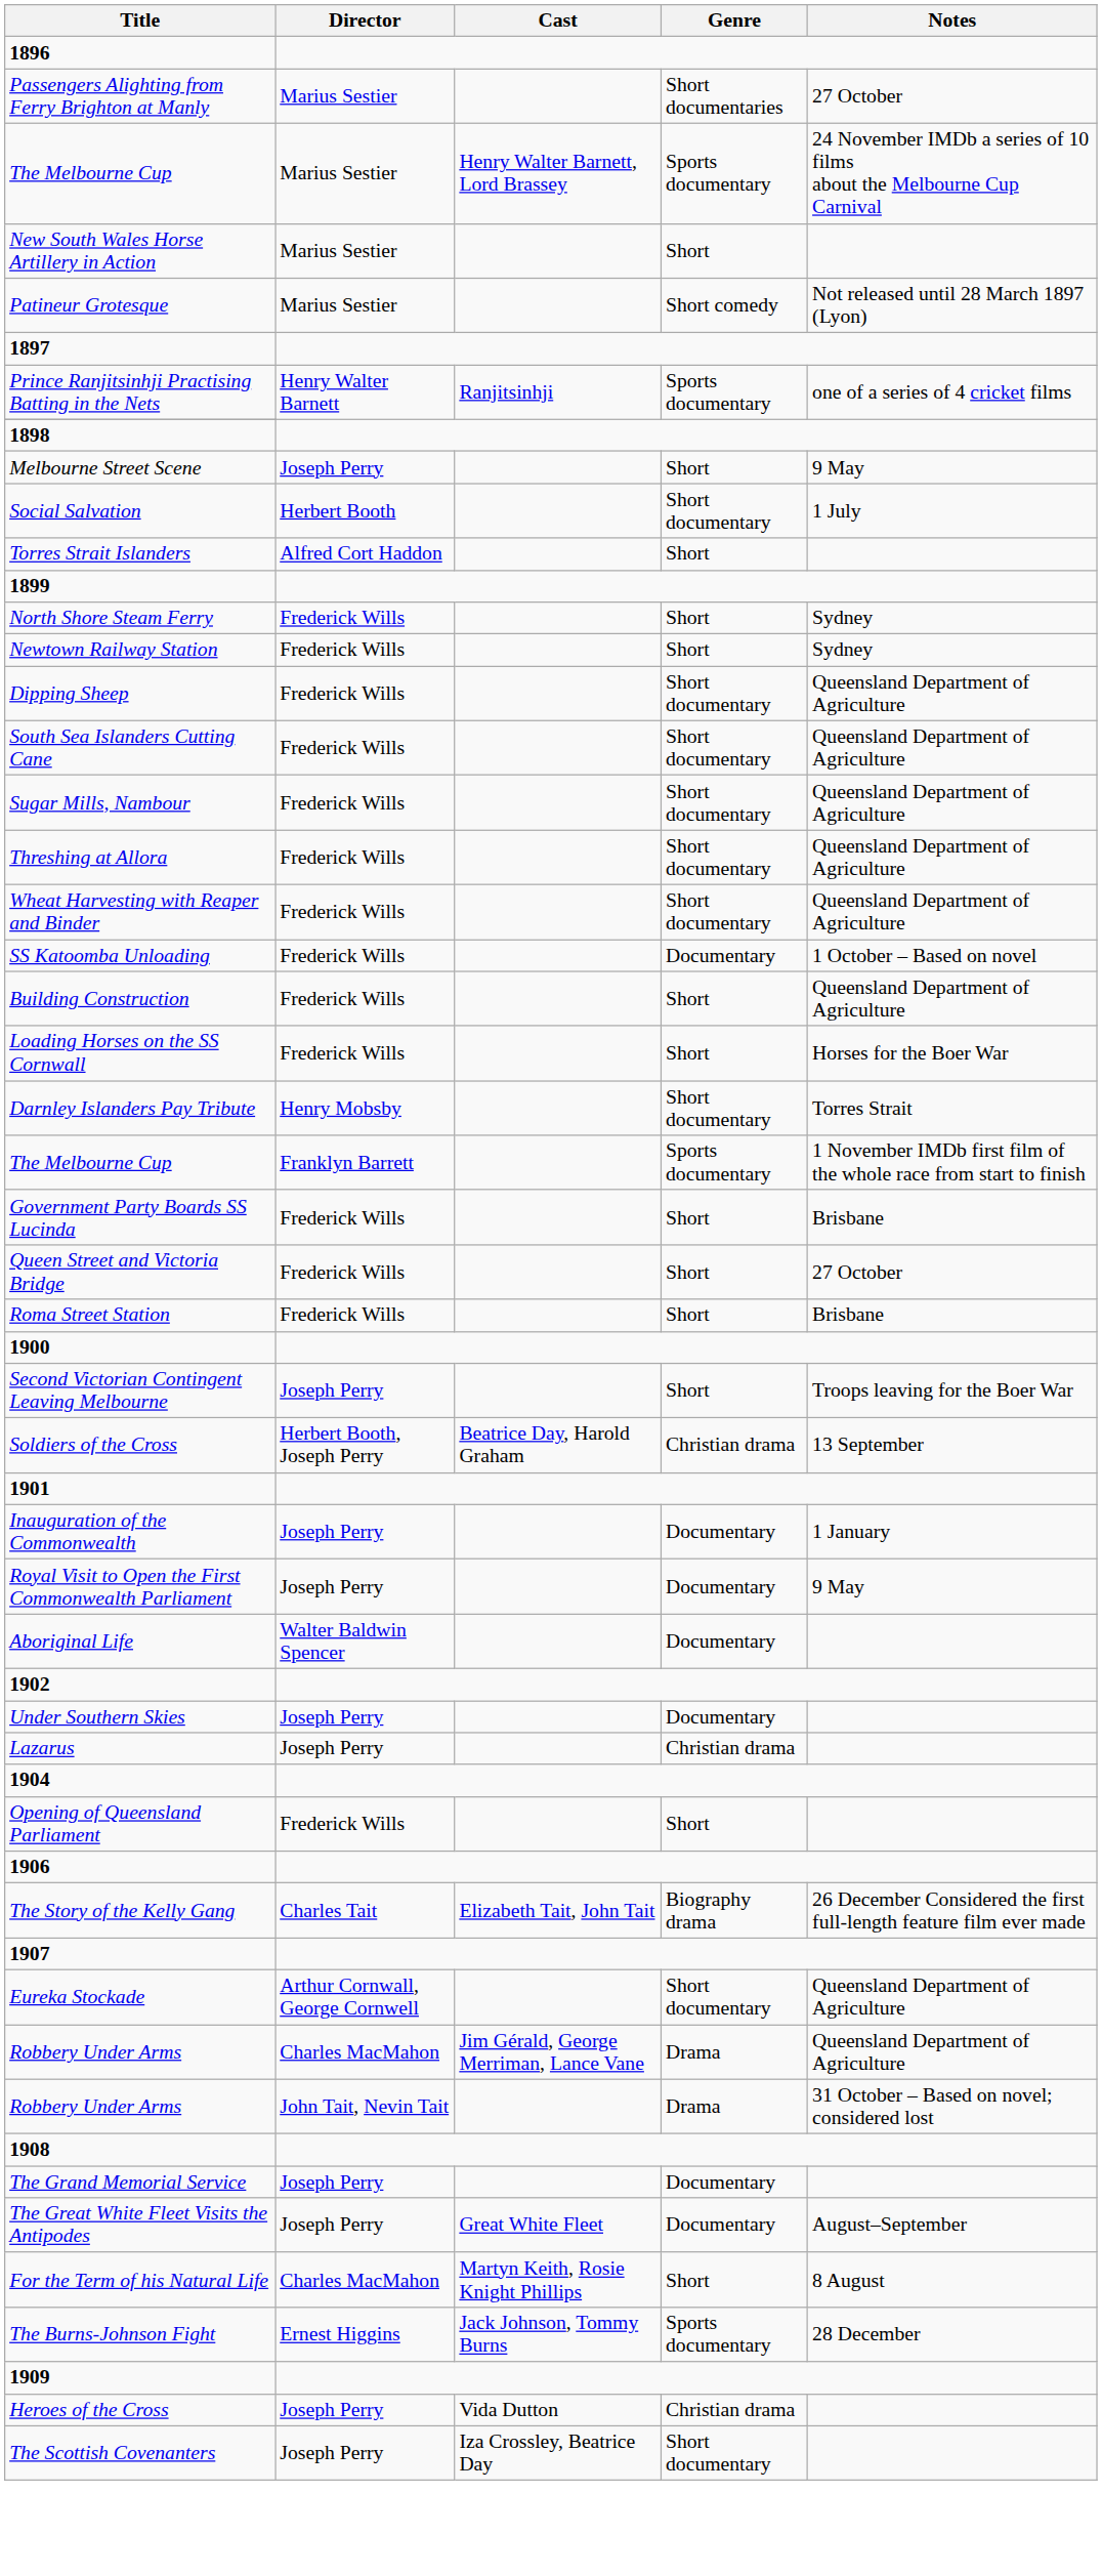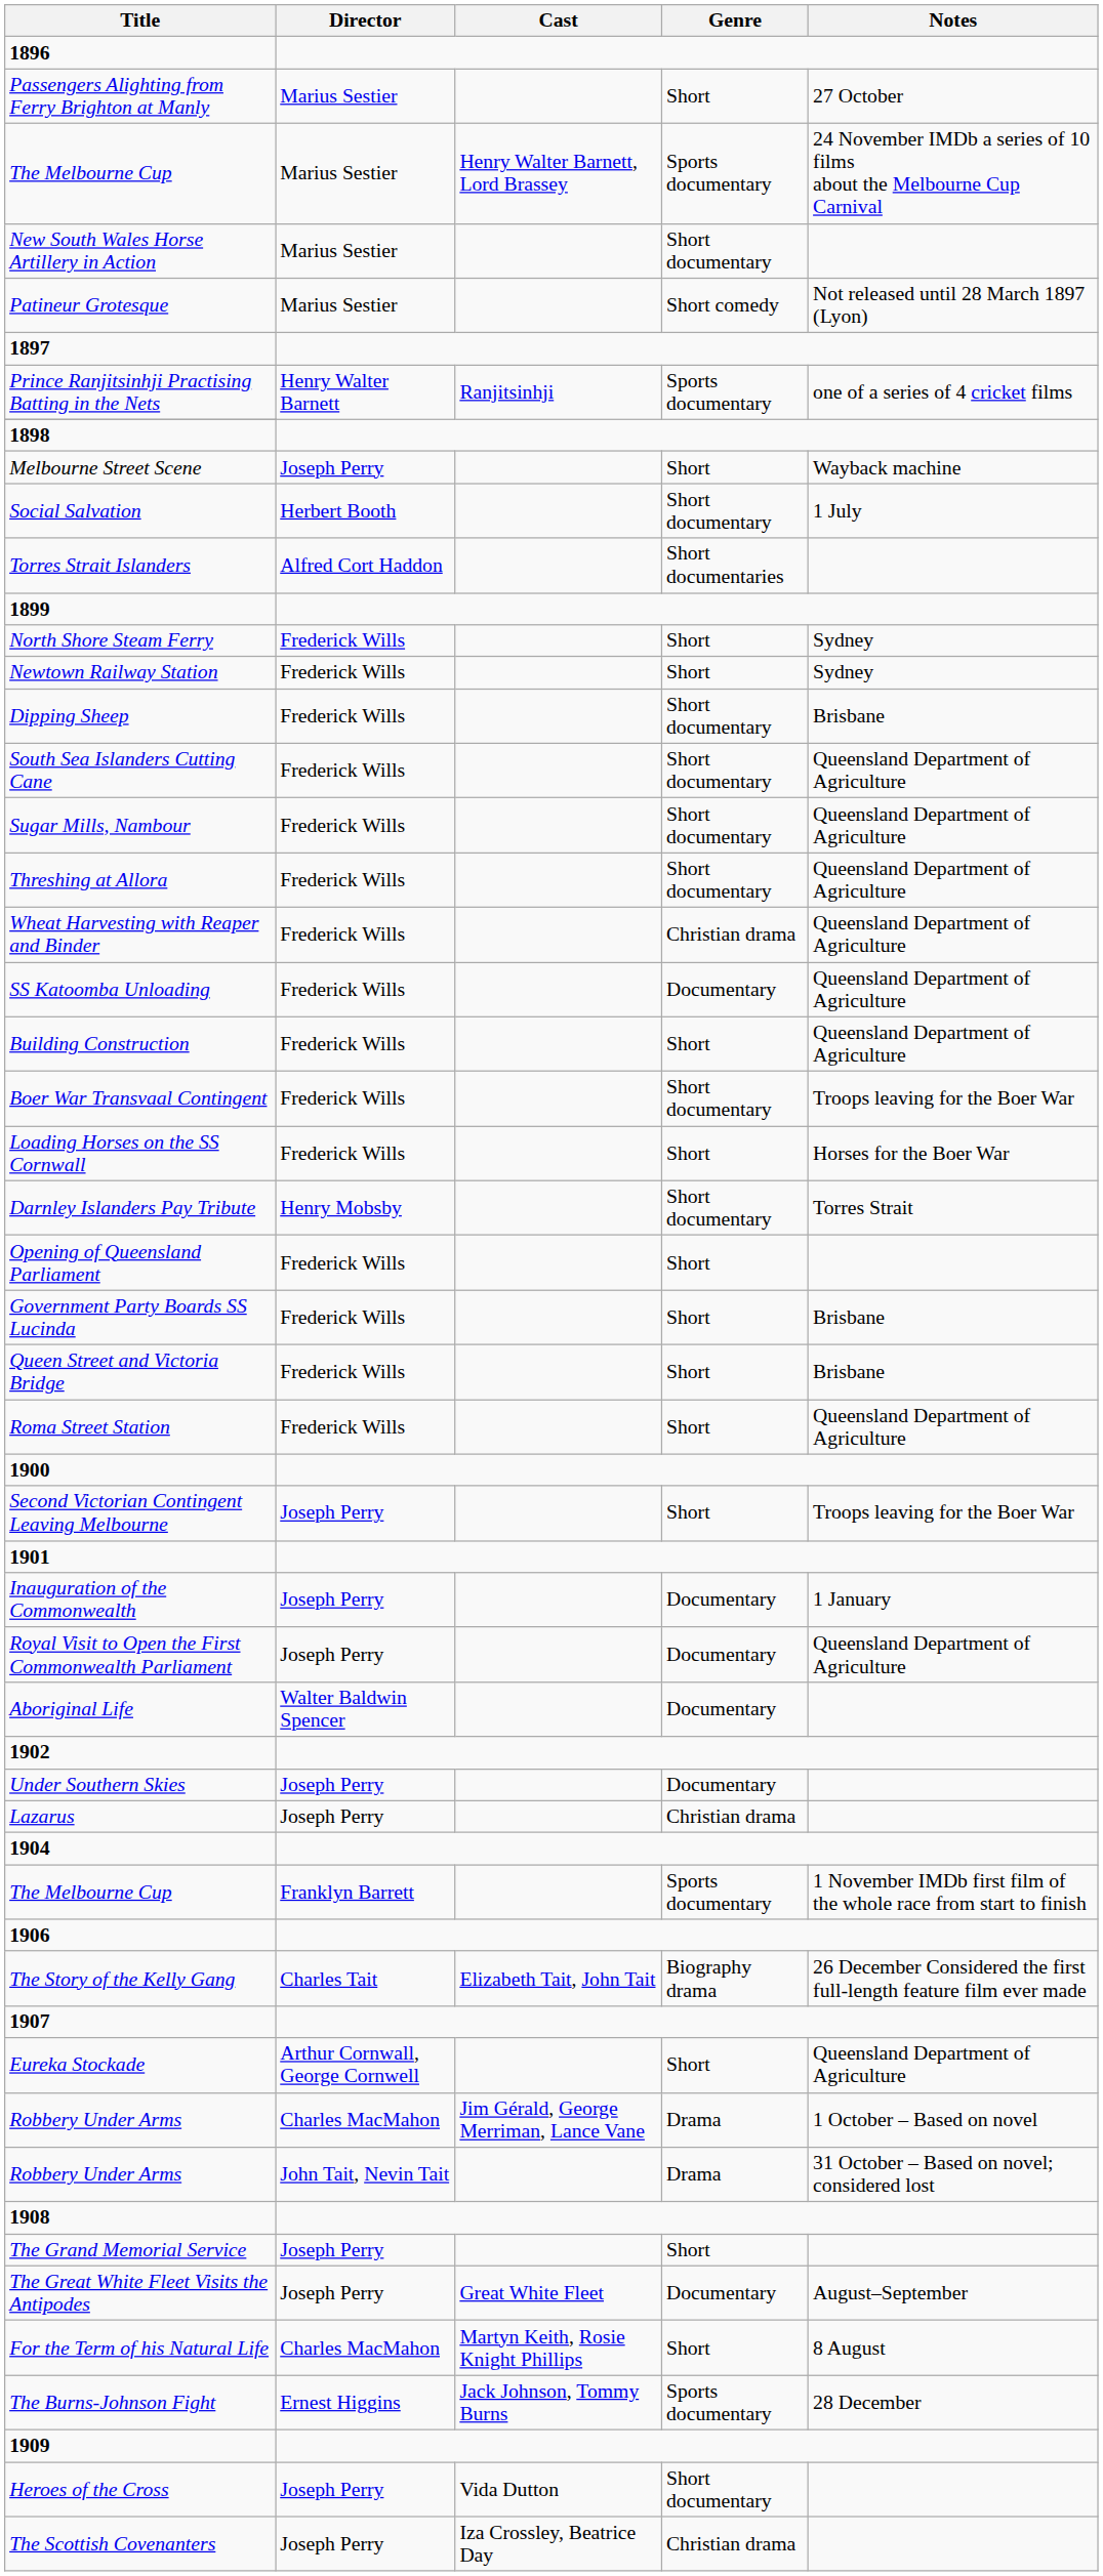Passengers Alighting from Ferry Brighton at Manly | Genre: Short documentaries -> Short
New South Wales Horse Artillery in Action | Genre: Short -> Short documentary
Melbourne Street Scene | Notes: 9 May -> Wayback machine
Torres Strait Islanders | Genre: Short -> Short documentaries
Dipping Sheep | Notes: Queensland Department of Agriculture -> Brisbane
Wheat Harvesting with Reaper and Binder | Genre: Short documentary -> Christian drama
SS Katoomba Unloading | Notes: 1 October – Based on novel -> Queensland Department of Agriculture
+ row: Boer War Transvaal Contingent | Frederick Wills | Short documentary | Troops leaving for the Boer War
rows swapped: Opening of Queensland Parliament <-> The Melbourne Cup / Franklyn Barrett
Queen Street and Victoria Bridge | Notes: 27 October -> Brisbane
Roma Street Station | Notes: Brisbane -> Queensland Department of Agriculture
- row: Soldiers of the Cross | Herbert Booth, Joseph Perry | Beatrice Day, Harold Graham | Christian drama | 13 September
Royal Visit to Open the First Commonwealth Parliament | Notes: 9 May -> Queensland Department of Agriculture
Eureka Stockade | Genre: Short documentary -> Short
Robbery Under Arms / Charles MacMahon | Notes: Queensland Department of Agriculture -> 1 October – Based on novel
The Grand Memorial Service | Genre: Documentary -> Short
Heroes of the Cross | Genre: Christian drama -> Short documentary
The Scottish Covenanters | Genre: Short documentary -> Christian drama
